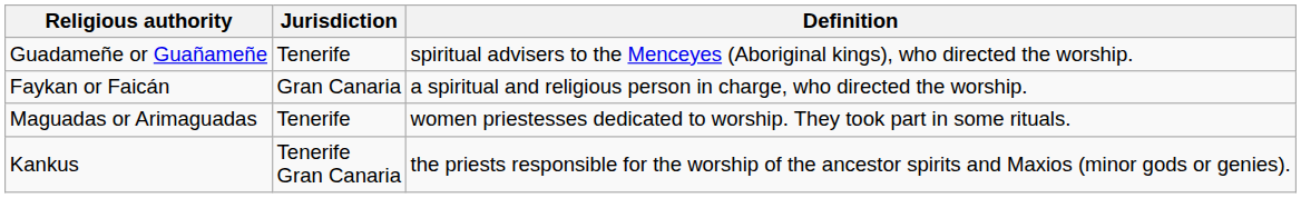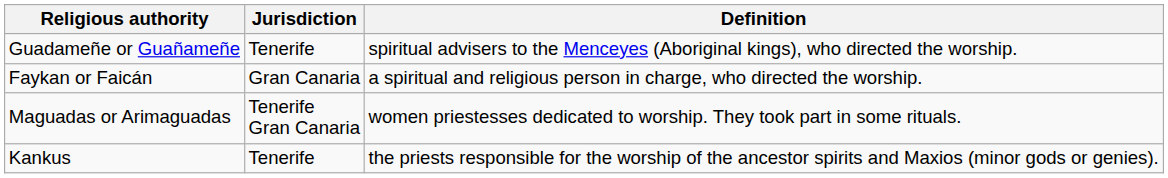Maguadas or Arimaguadas | Jurisdiction: Tenerife -> Tenerife Gran Canaria
Kankus | Jurisdiction: Tenerife Gran Canaria -> Tenerife
